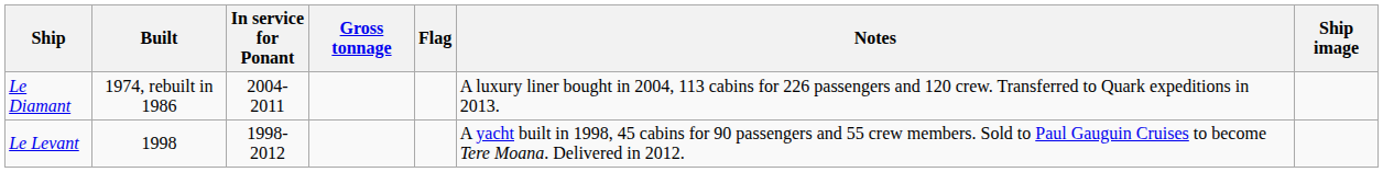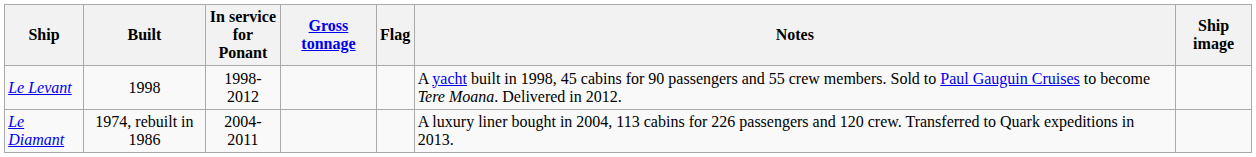rows swapped: Le Levant <-> Le Diamant
